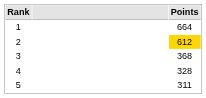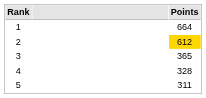3 | Points: 368 -> 365
